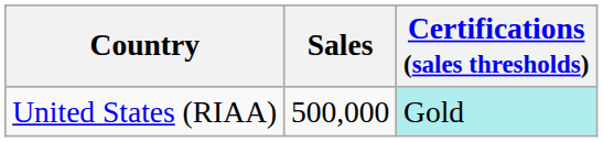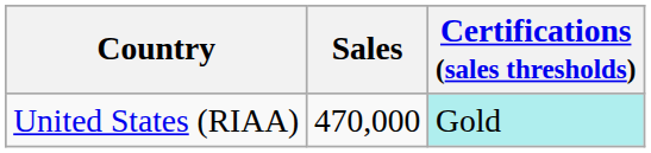United States (RIAA) | Sales: 500,000 -> 470,000
